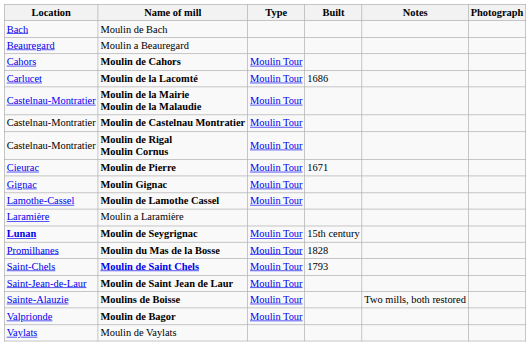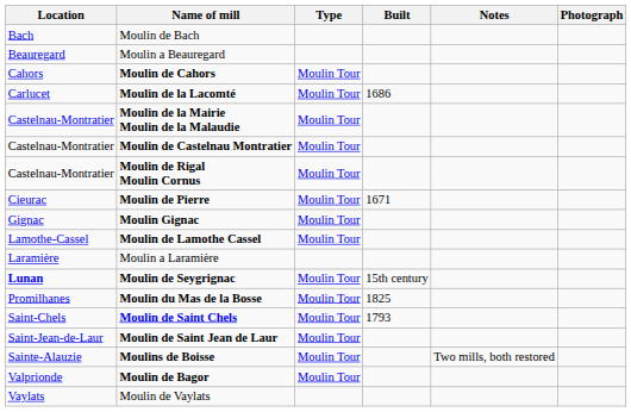Moulin du Mas de la Bosse | Built: 1828 -> 1825
